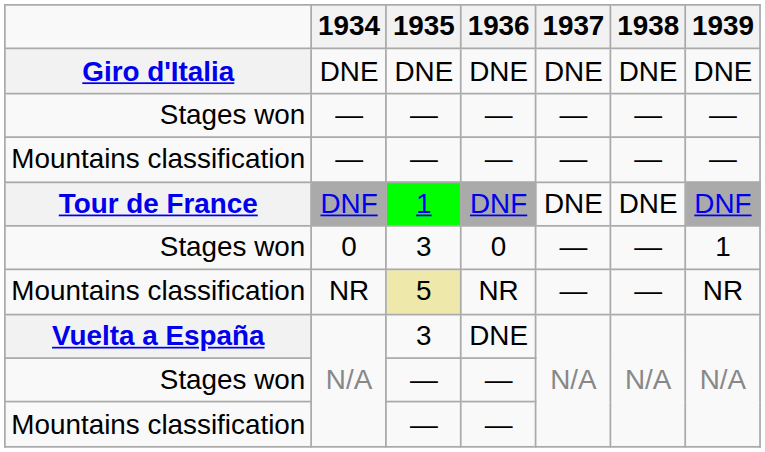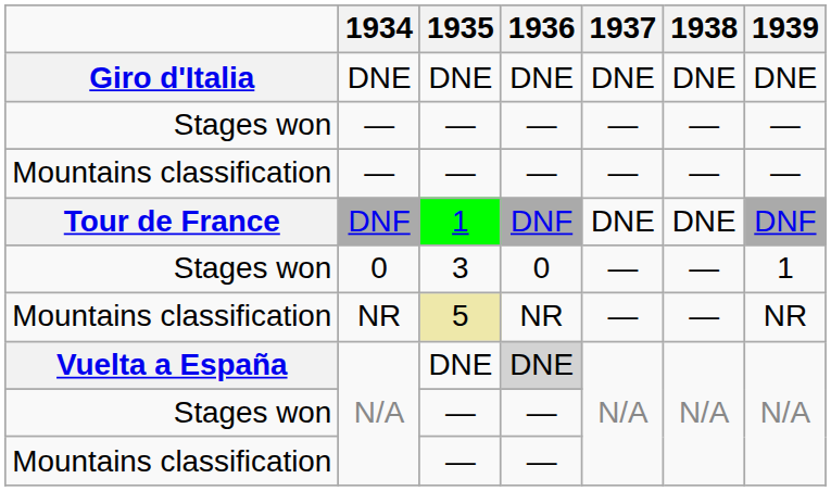Vuelta a España / N/A | 1935: 3 -> DNE
Vuelta a España / N/A | 1936: no background -> lightgrey background
